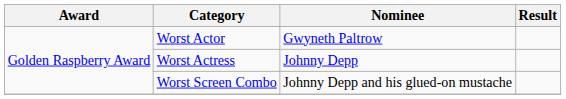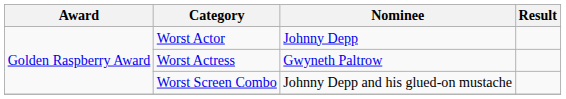Worst Actor | Nominee: Gwyneth Paltrow -> Johnny Depp
Worst Actress | Nominee: Johnny Depp -> Gwyneth Paltrow
